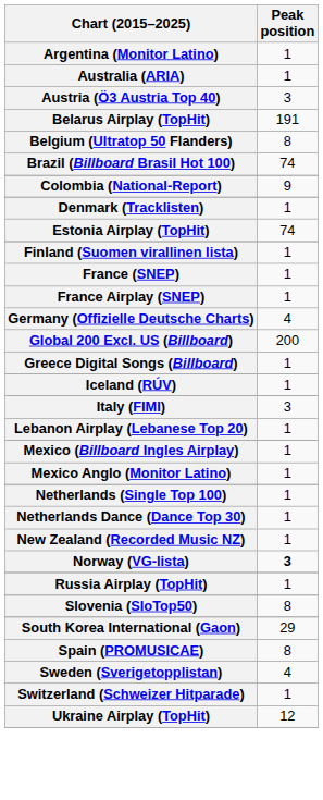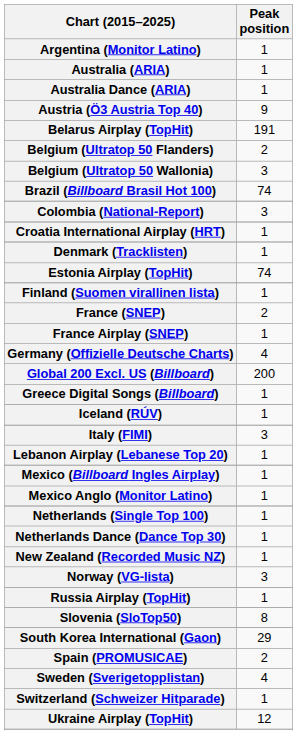+ row: Australia Dance (ARIA) | 1
Austria (Ö3 Austria Top 40) | Peak position: 3 -> 9
Belgium (Ultratop 50 Flanders) | Peak position: 8 -> 2
+ row: Belgium (Ultratop 50 Wallonia) | 3
Colombia (National-Report) | Peak position: 9 -> 3
+ row: Croatia International Airplay (HRT) | 1
France (SNEP) | Peak position: 1 -> 2
Norway (VG-lista) | Peak position: bold -> normal
Spain (PROMUSICAE) | Peak position: 8 -> 2
